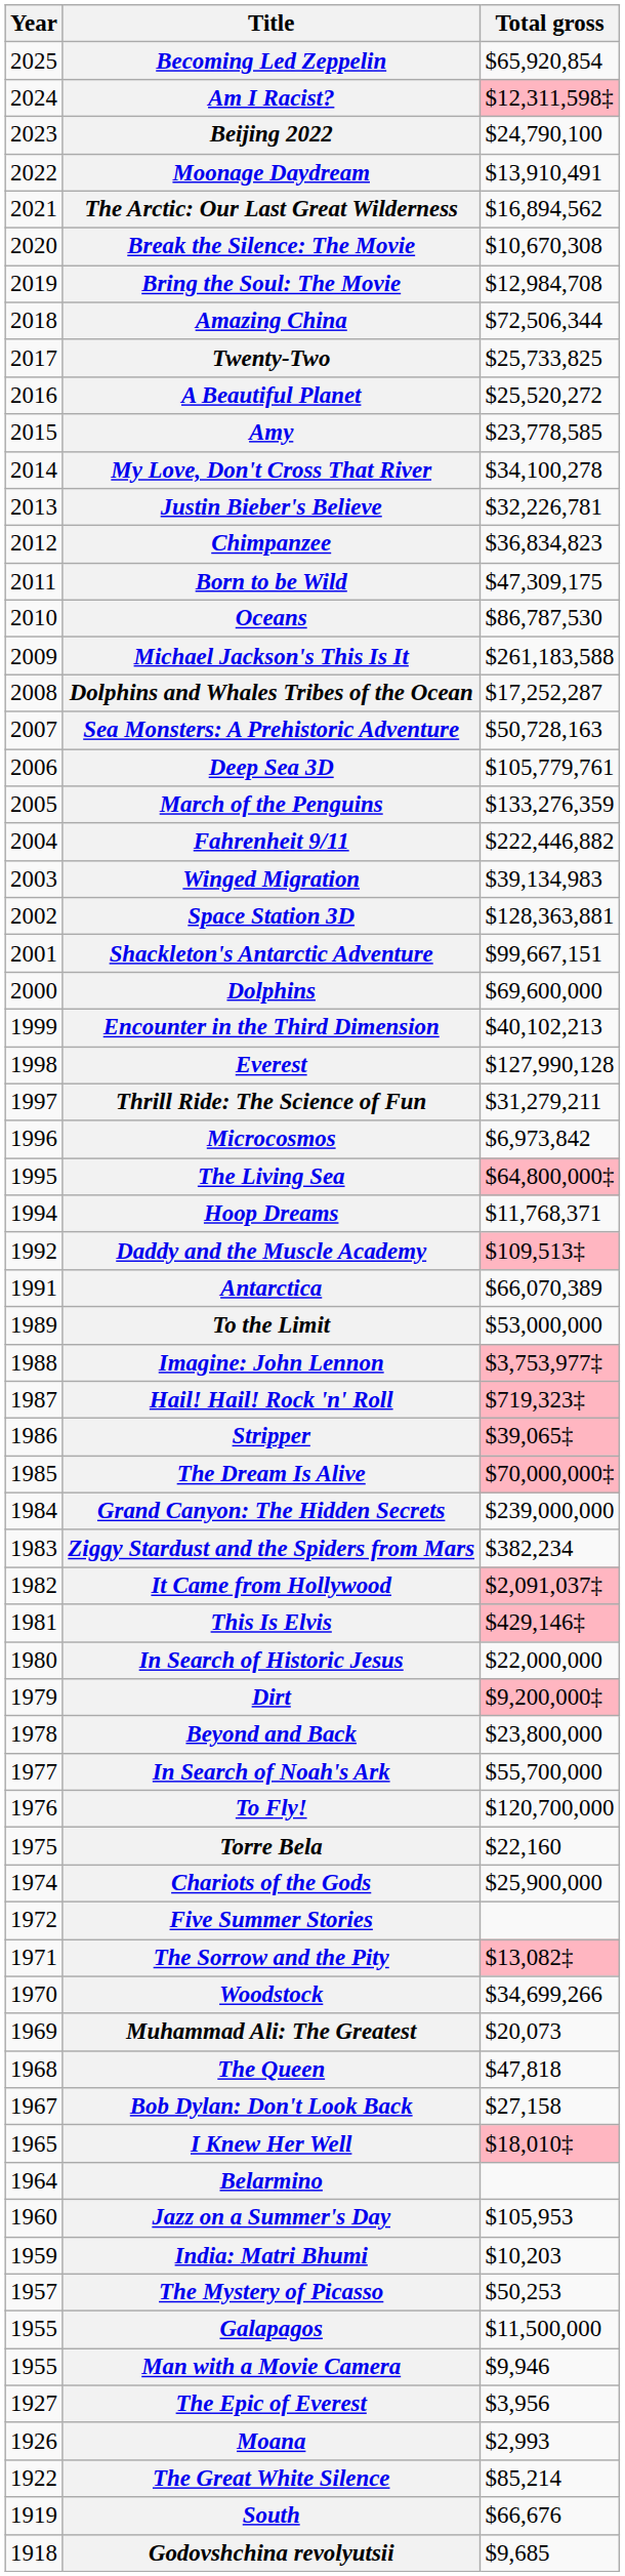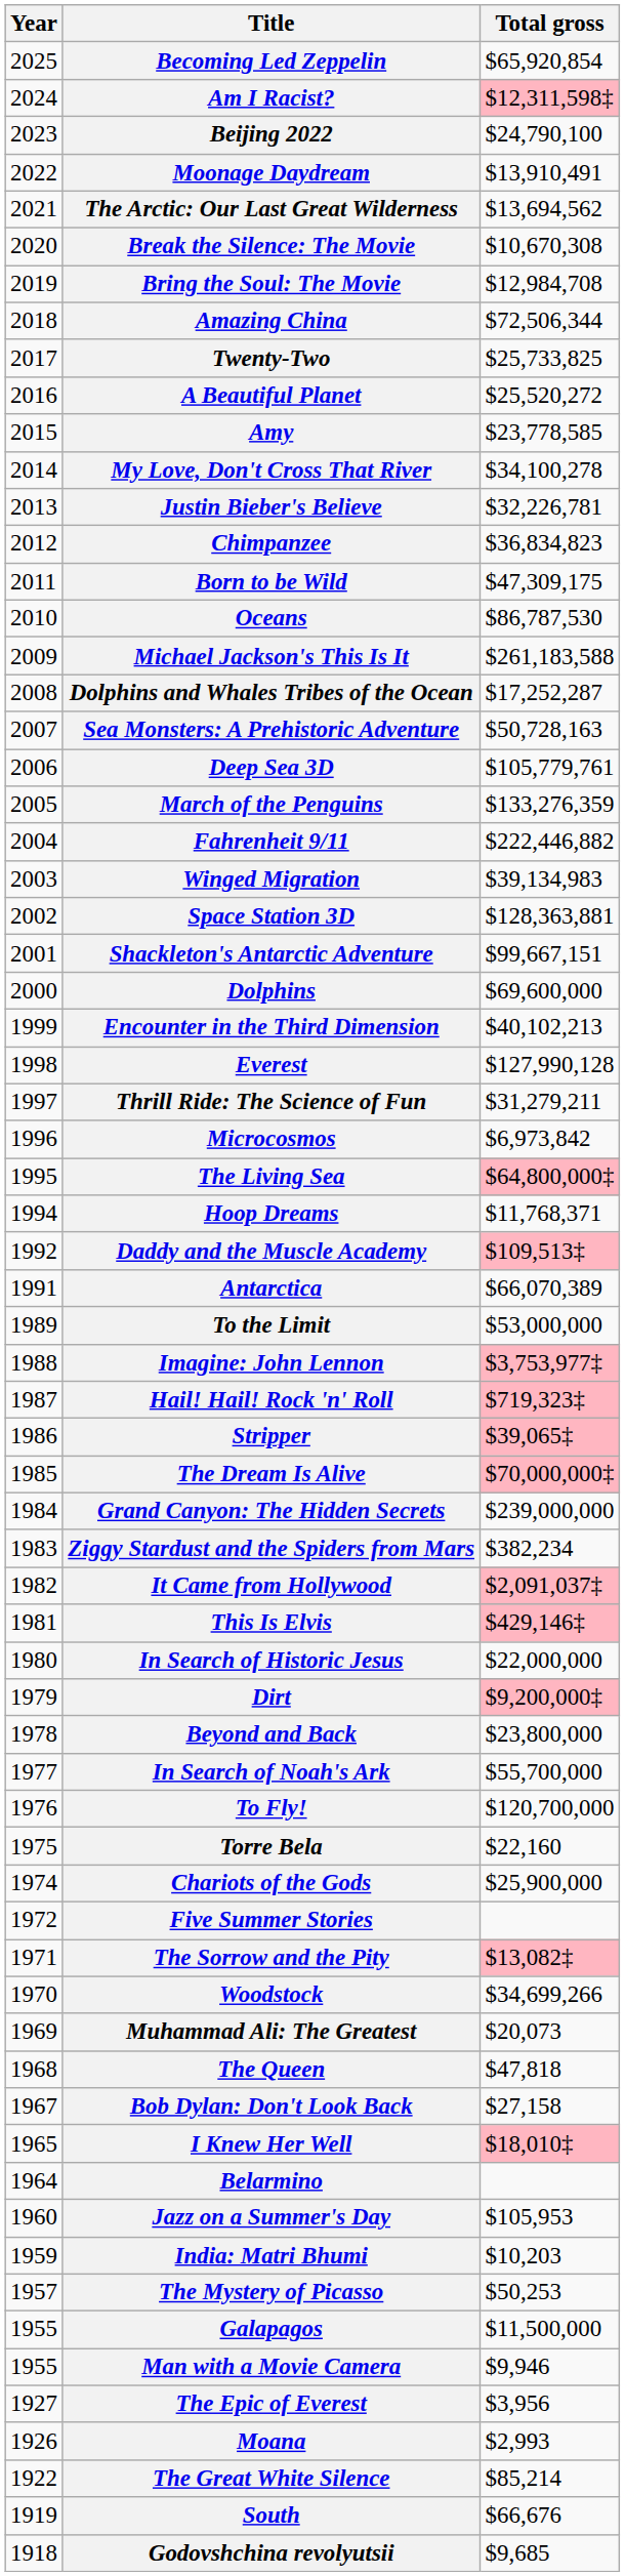The Arctic: Our Last Great Wilderness | Total gross: $16,894,562 -> $13,694,562
